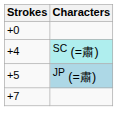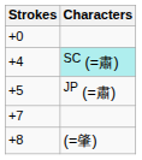+5 | Characters: lightblue background -> no background
+ row: +8 | (=肇)
